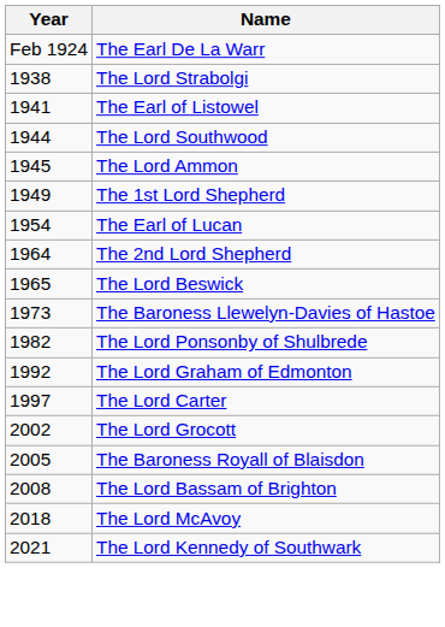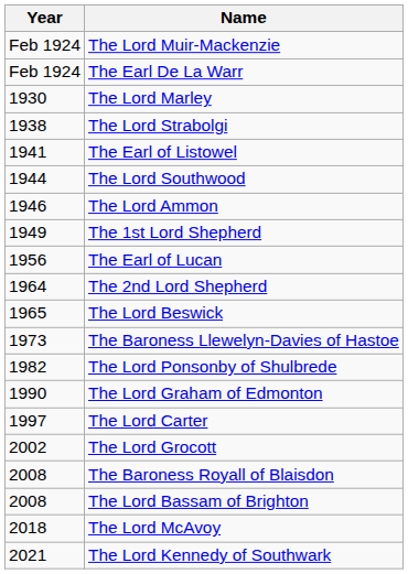+ row: Feb 1924 | The Lord Muir-Mackenzie
+ row: 1930 | The Lord Marley
The Lord Ammon | Year: 1945 -> 1946
The Earl of Lucan | Year: 1954 -> 1956
The Lord Graham of Edmonton | Year: 1992 -> 1990
The Baroness Royall of Blaisdon | Year: 2005 -> 2008
